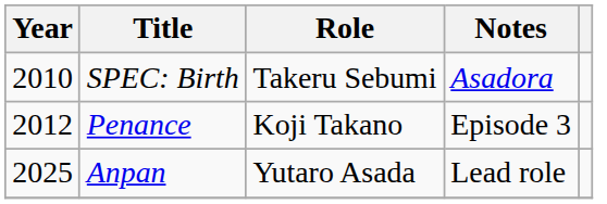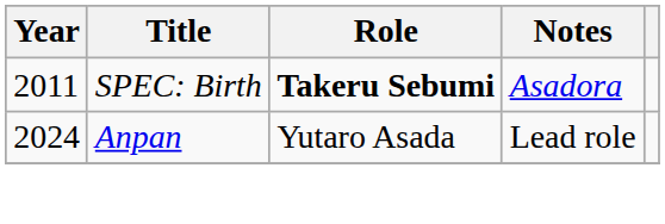SPEC: Birth | Year: 2010 -> 2011
SPEC: Birth | Role: normal -> bold
- row: 2012 | Penance | Koji Takano | Episode 3
Anpan | Year: 2025 -> 2024
